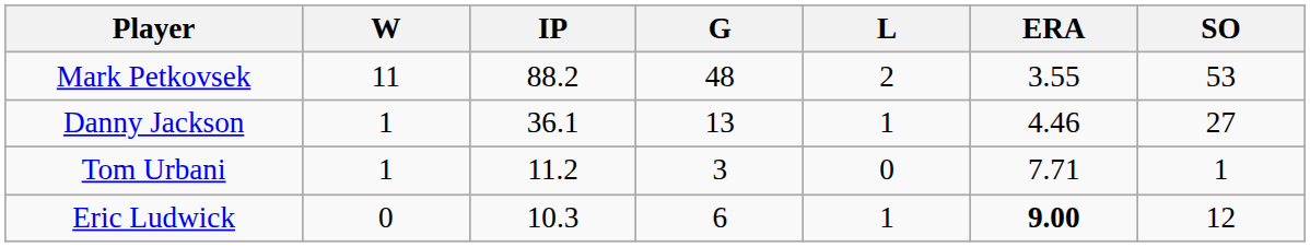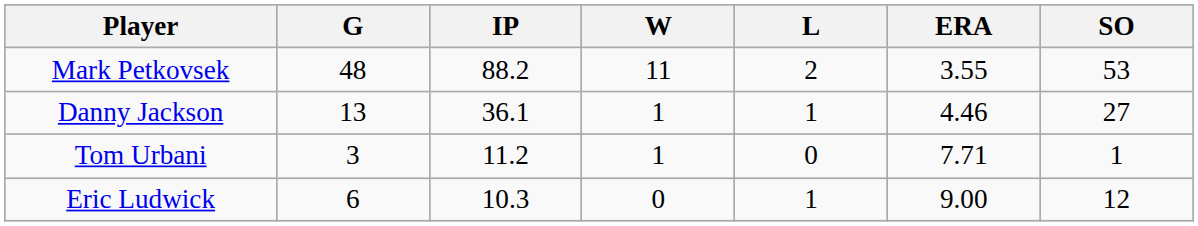columns swapped: G <-> W
Eric Ludwick | ERA: bold -> normal
